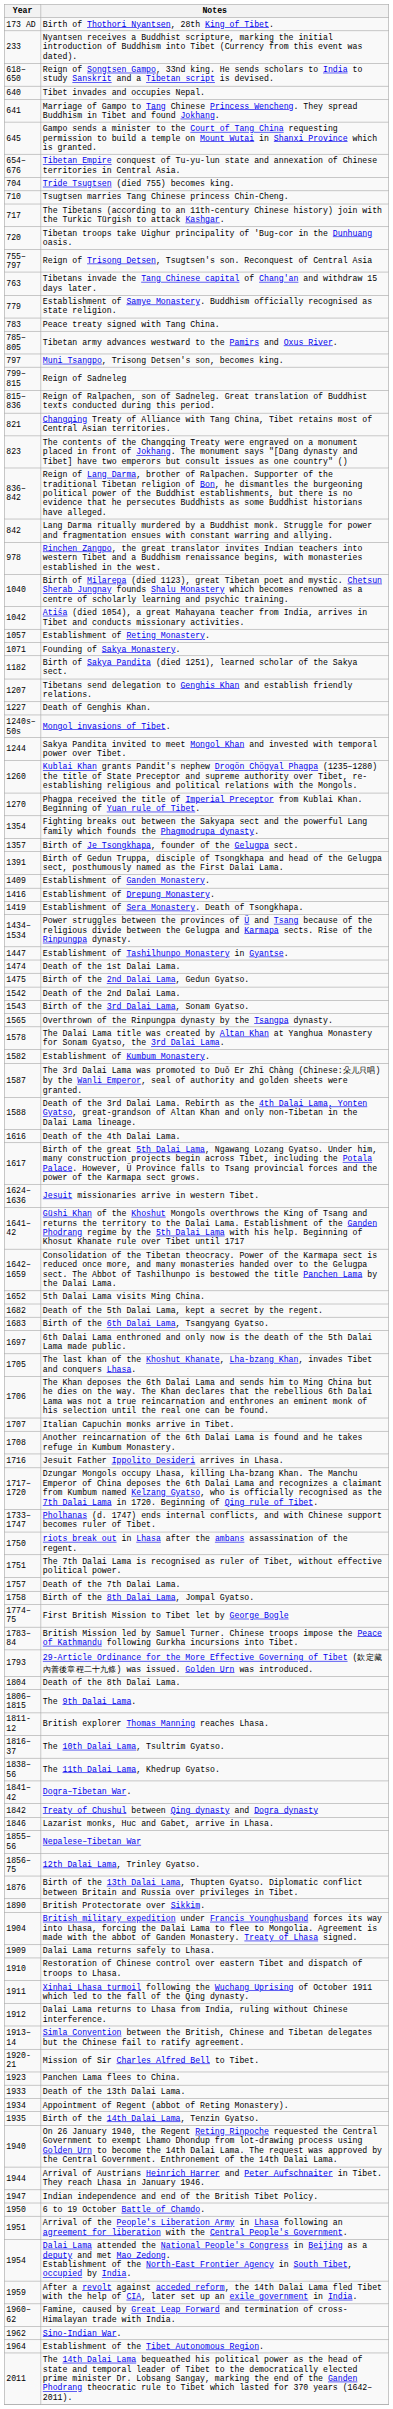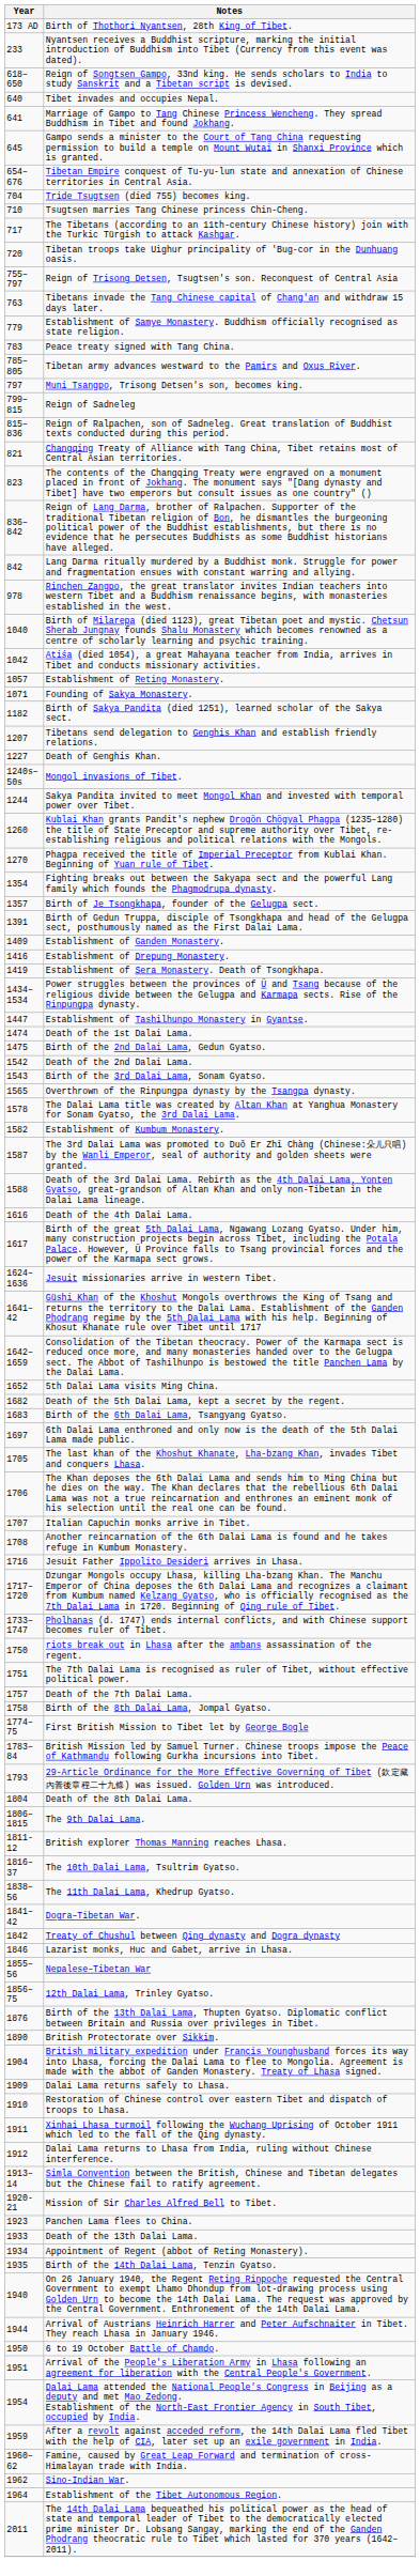- row: 1947 | Indian independence and end of the British Tibet Policy.
